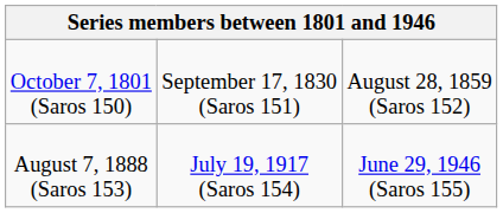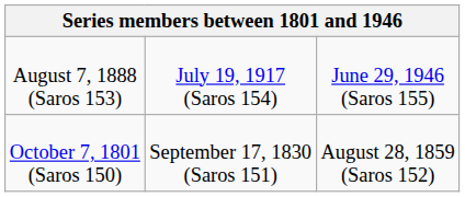rows swapped: October 7, 1801 (Saros 150) <-> August 7, 1888 (Saros 153)
